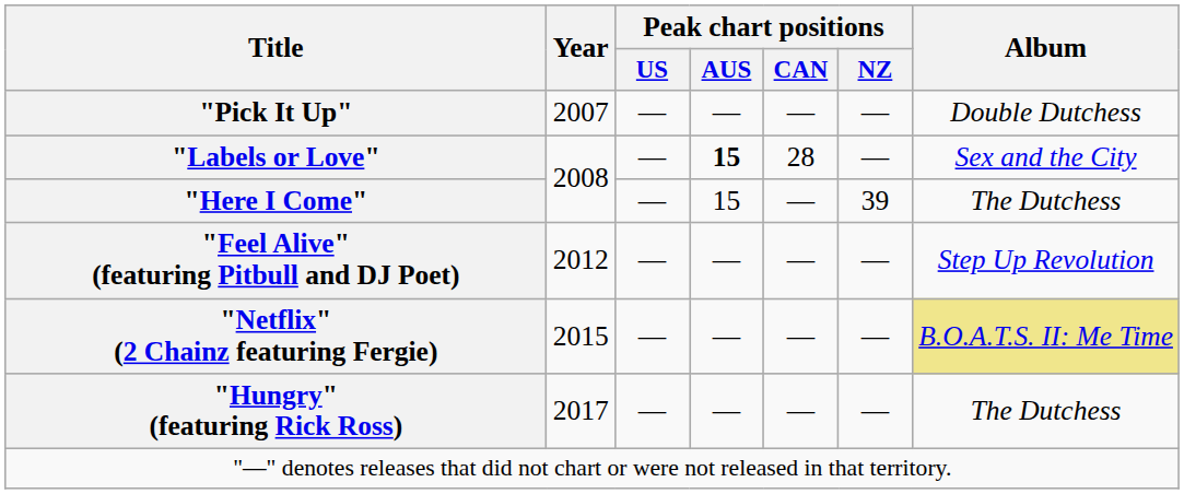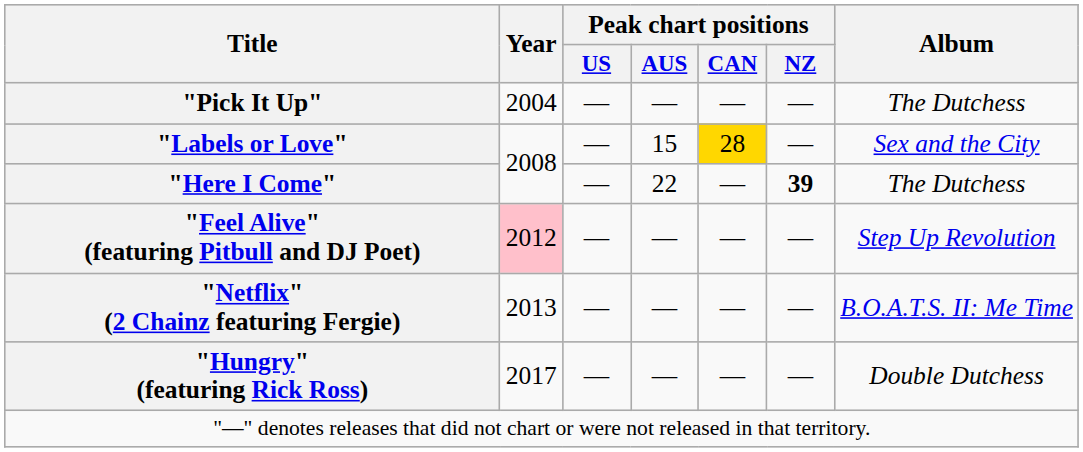"Pick It Up" | Year: 2007 -> 2004
"Pick It Up" | Album: Double Dutchess -> The Dutchess
"Labels or Love" | Peak chart positions / AUS: bold -> normal
"Labels or Love" | Peak chart positions / CAN: no background -> gold background
"Here I Come" | Peak chart positions / AUS: 15 -> 22
"Here I Come" | Peak chart positions / NZ: normal -> bold
"Feel Alive" (featuring Pitbull and DJ Poet) | Year: no background -> pink background
"Netflix" (2 Chainz featuring Fergie) | Year: 2015 -> 2013
"Netflix" (2 Chainz featuring Fergie) | Album: khaki background -> no background
"Hungry" (featuring Rick Ross) | Album: The Dutchess -> Double Dutchess
